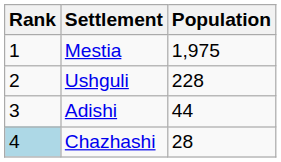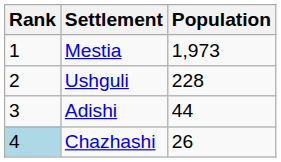Mestia | Population: 1,975 -> 1,973
Chazhashi | Population: 28 -> 26
